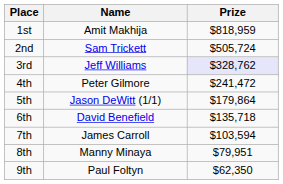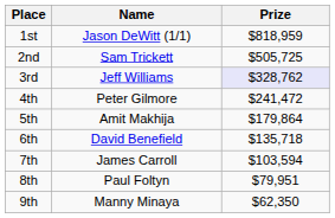1st | Name: Amit Makhija -> Jason DeWitt (1/1)
2nd | Prize: $505,724 -> $505,725
5th | Name: Jason DeWitt (1/1) -> Amit Makhija
8th | Name: Manny Minaya -> Paul Foltyn
9th | Name: Paul Foltyn -> Manny Minaya
